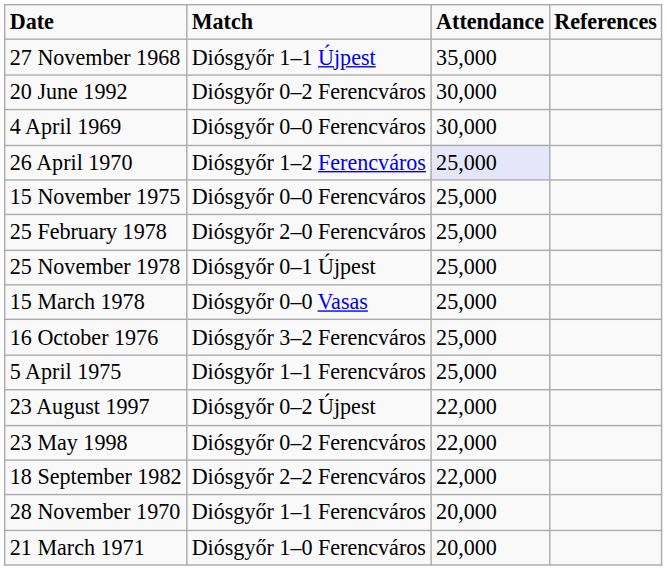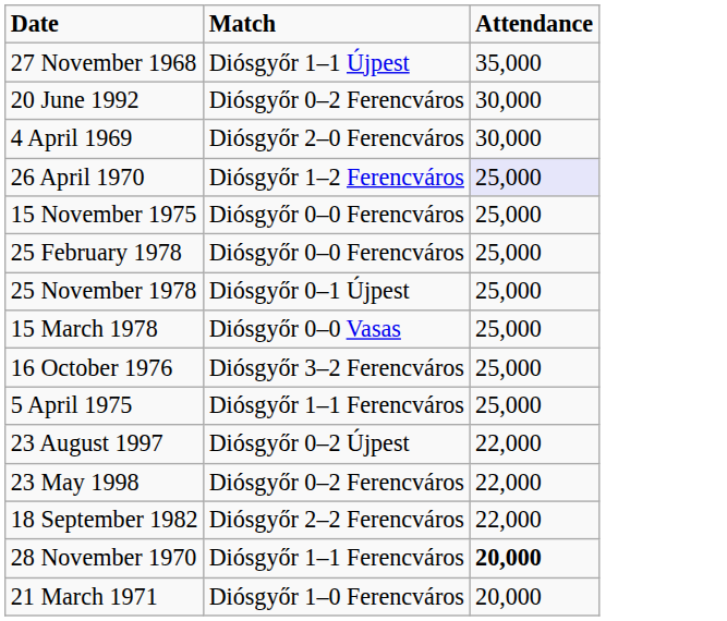- column: References
4 April 1969 | Match: Diósgyőr 0–0 Ferencváros -> Diósgyőr 2–0 Ferencváros
25 February 1978 | Match: Diósgyőr 2–0 Ferencváros -> Diósgyőr 0–0 Ferencváros
28 November 1970 | Attendance: normal -> bold
